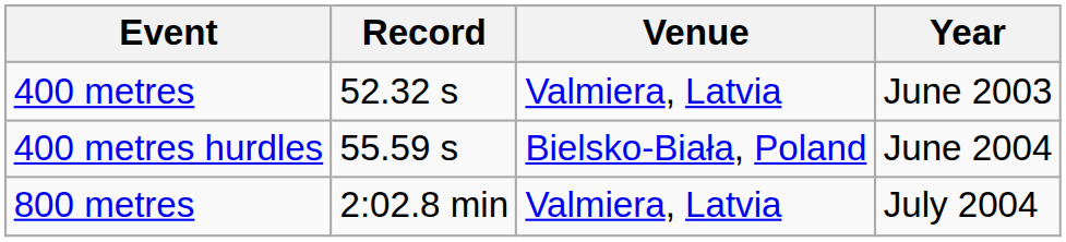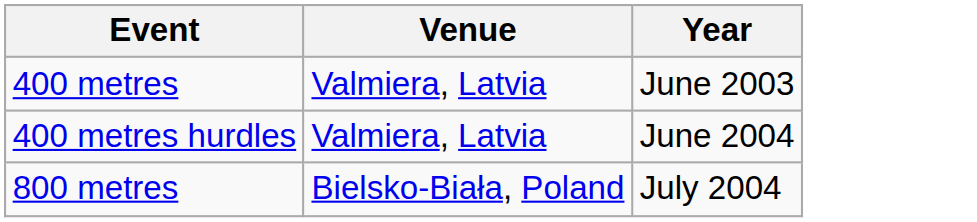- column: Record | 52.32 s | 55.59 s | 2:02.8 min
400 metres hurdles | Venue: Bielsko-Biała, Poland -> Valmiera, Latvia
800 metres | Venue: Valmiera, Latvia -> Bielsko-Biała, Poland
